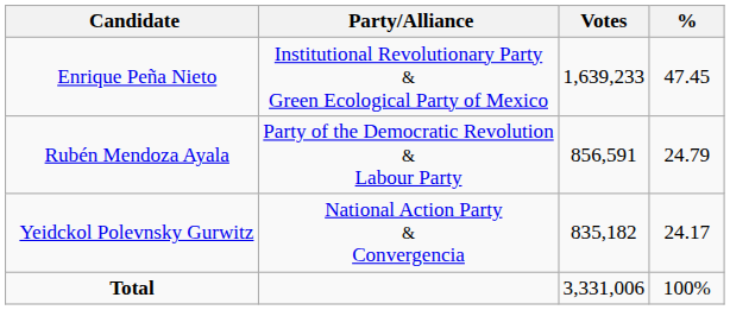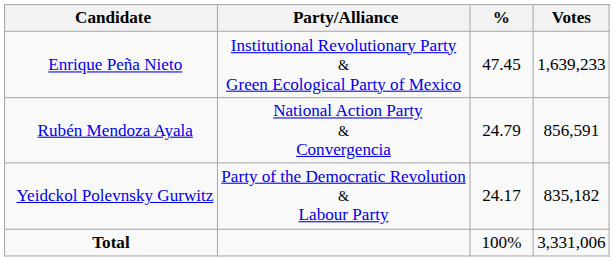columns swapped: Votes <-> %
Rubén Mendoza Ayala | Party/Alliance: Party of the Democratic Revolution & Labour Party -> National Action Party & Convergencia
Yeidckol Polevnsky Gurwitz | Party/Alliance: National Action Party & Convergencia -> Party of the Democratic Revolution & Labour Party
